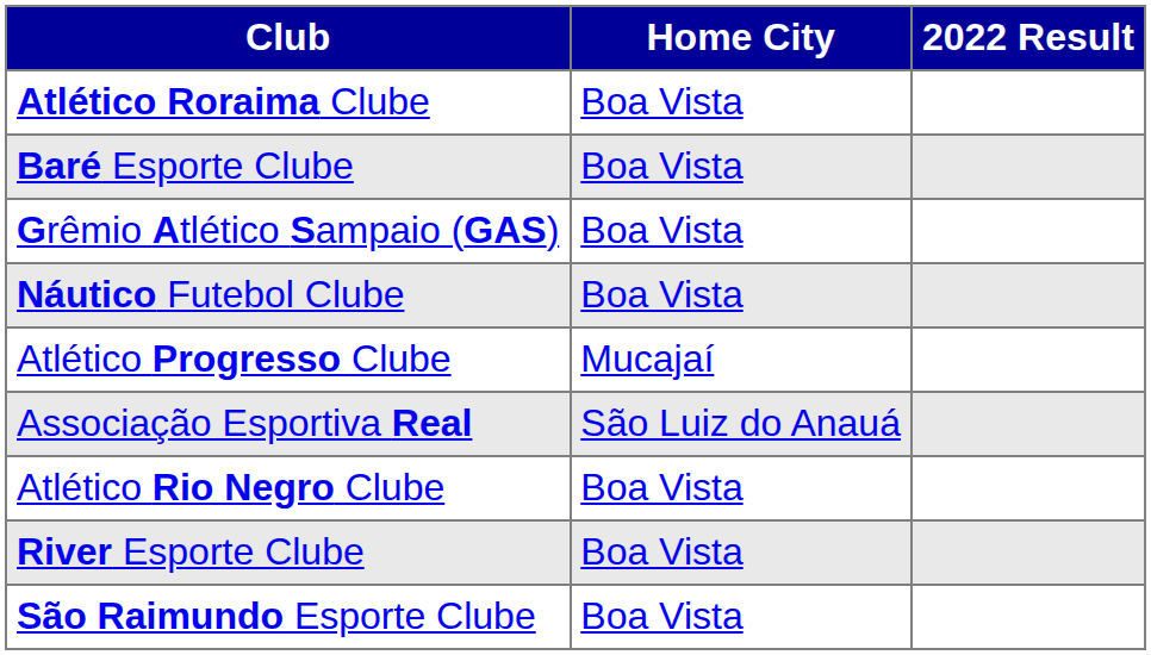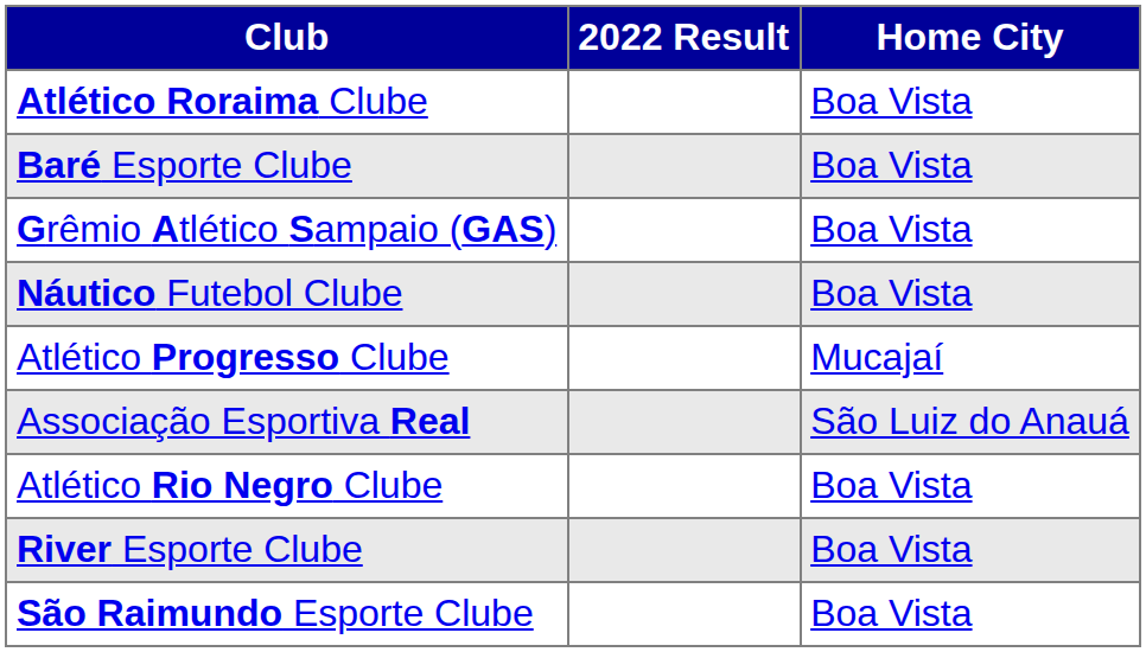columns swapped: Home City <-> 2022 Result
